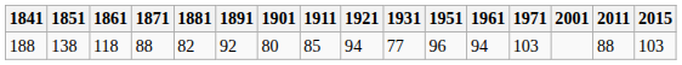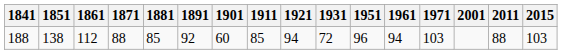188 | 1861: 118 -> 112
188 | 1881: 82 -> 85
188 | 1901: 80 -> 60
188 | 1931: 77 -> 72
